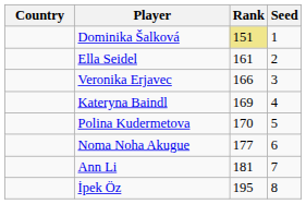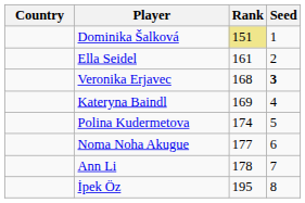Veronika Erjavec | Rank: 166 -> 168
Veronika Erjavec | Seed: normal -> bold
Polina Kudermetova | Rank: 170 -> 174
Ann Li | Rank: 181 -> 178
